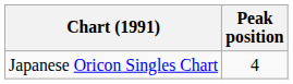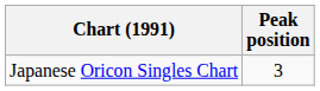Japanese Oricon Singles Chart | Peak position: 4 -> 3
